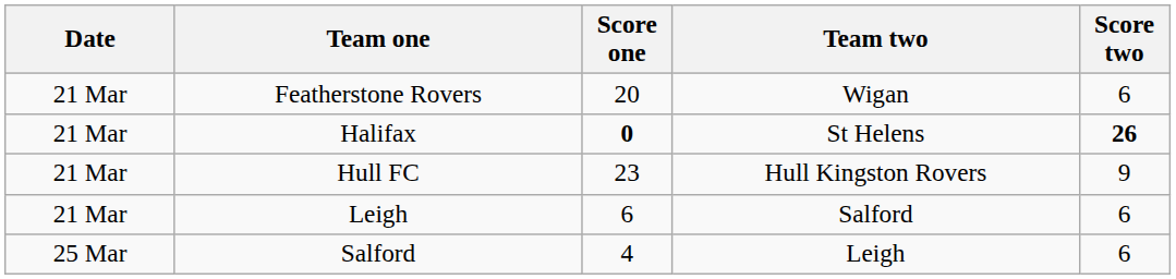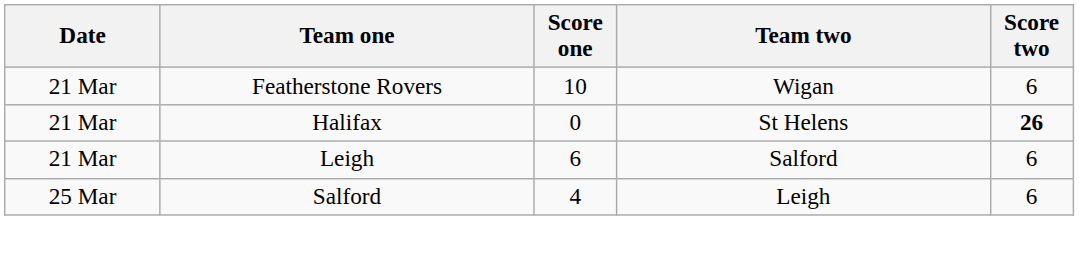Featherstone Rovers | Score one: 20 -> 10
Halifax | Score one: bold -> normal
- row: 21 Mar | Hull FC | 23 | Hull Kingston Rovers | 9
